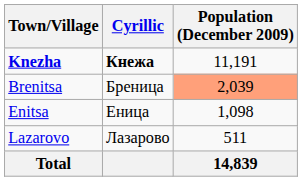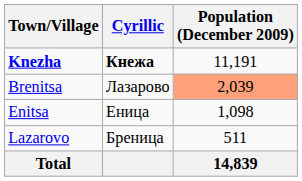Brenitsa | Cyrillic: Бреница -> Лазарово
Lazarovo | Cyrillic: Лазарово -> Бреница
